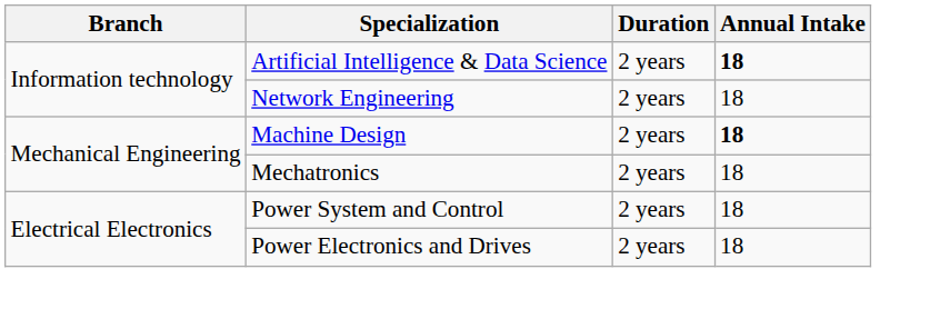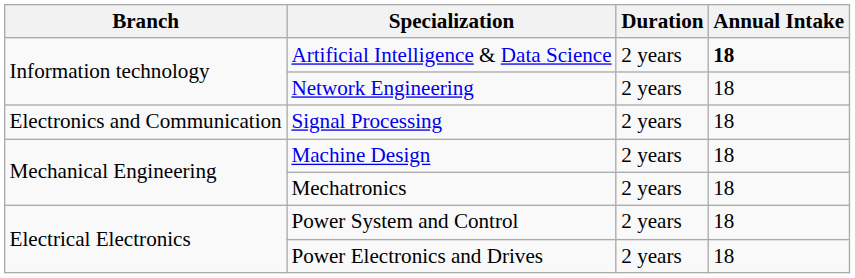+ row: Electronics and Communication | Signal Processing | 2 years | 18
Machine Design | Annual Intake: bold -> normal
